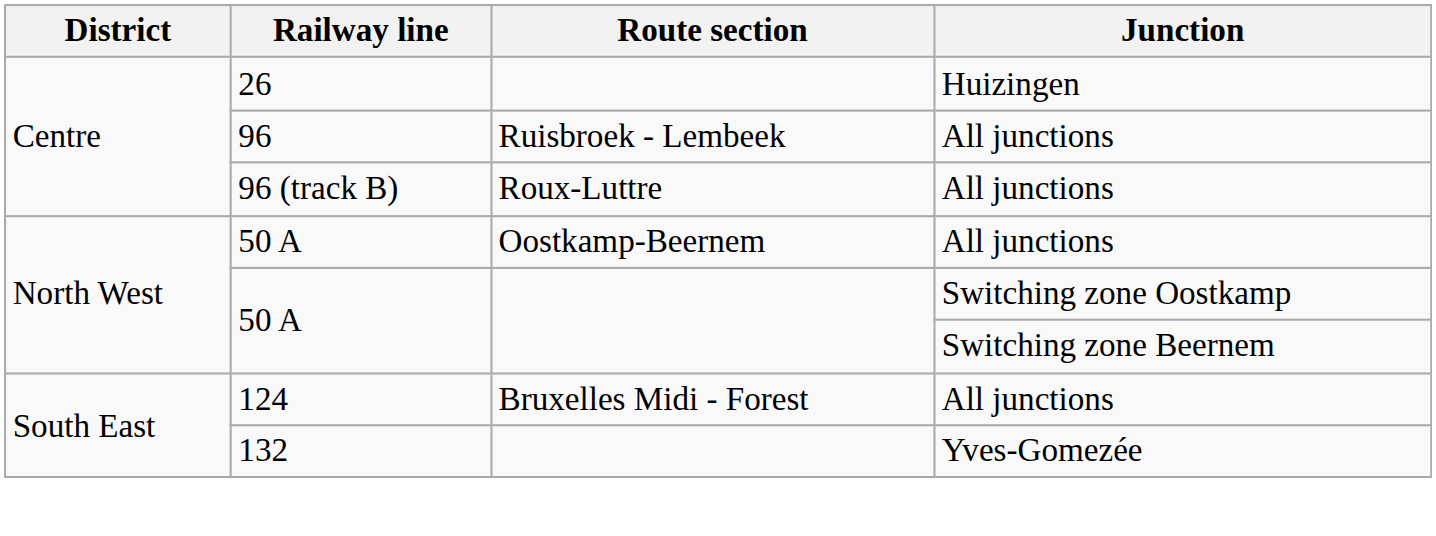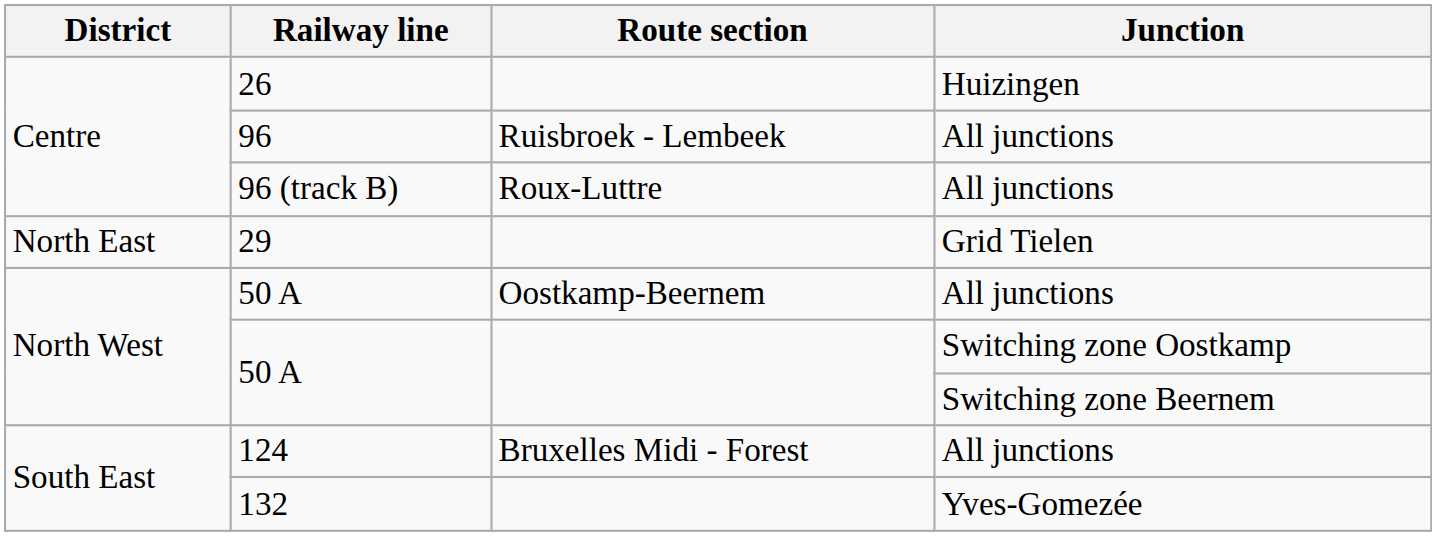+ row: North East | 29 | Grid Tielen
